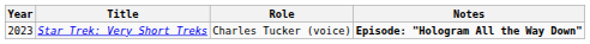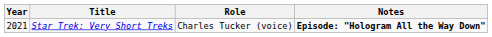Star Trek: Very Short Treks | Year: 2023 -> 2021
